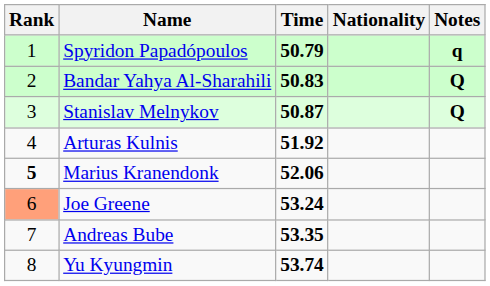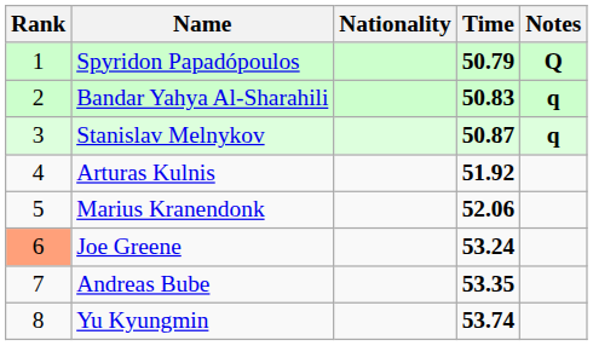columns swapped: Nationality <-> Time
Spyridon Papadópoulos | Notes: q -> Q
Bandar Yahya Al-Sharahili | Notes: Q -> q
Stanislav Melnykov | Notes: Q -> q
Marius Kranendonk | Rank: bold -> normal
